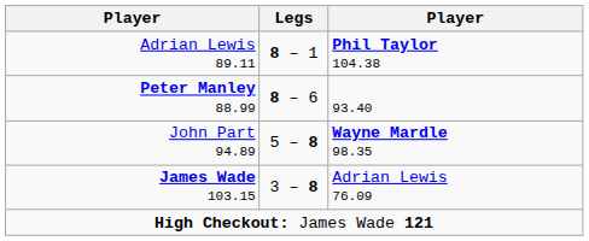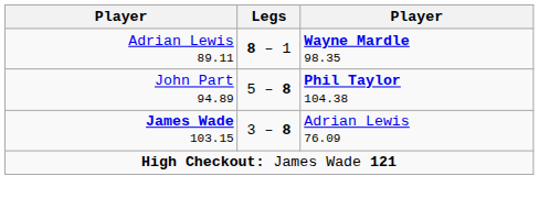Adrian Lewis 89.11 | column 3: Phil Taylor 104.38 -> Wayne Mardle 98.35
- row: Peter Manley 88.99 | 8 – 6 | 93.40
John Part 94.89 | column 3: Wayne Mardle 98.35 -> Phil Taylor 104.38
